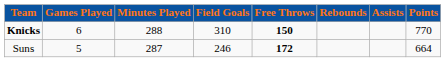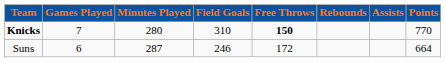Knicks | Games Played: 6 -> 7
Knicks | Minutes Played: 288 -> 280
Suns | Games Played: 5 -> 6
Suns | Free Throws: bold -> normal
